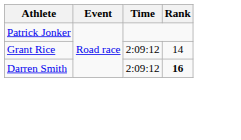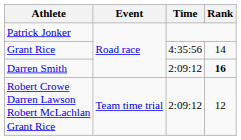Grant Rice | Time: 2:09:12 -> 4:35:56
+ row: Robert Crowe Darren Lawson Robert McLachlan Grant Rice | Team time trial | 2:09:12 | 12
